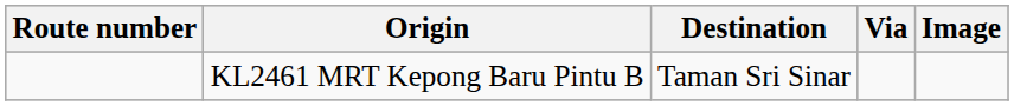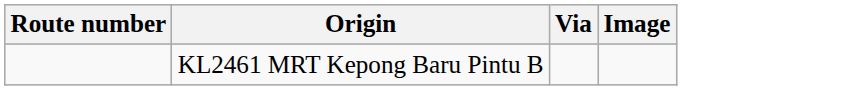- column: Destination | Taman Sri Sinar
